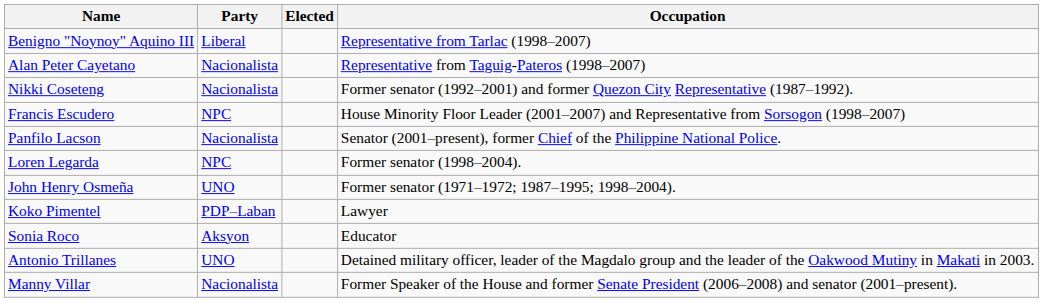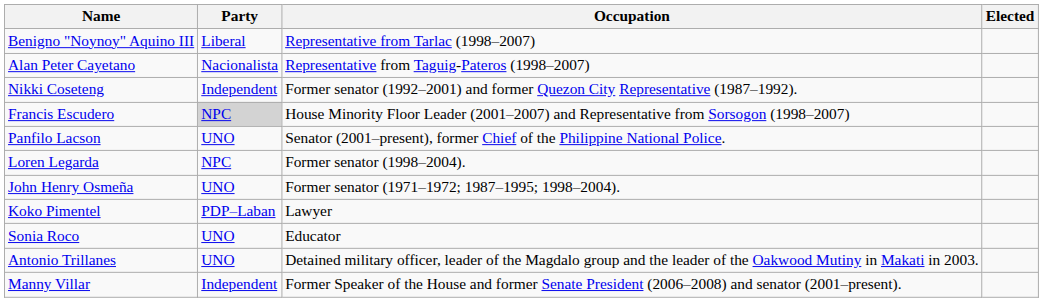columns swapped: Occupation <-> Elected
Nikki Coseteng | Party: Nacionalista -> Independent
Francis Escudero | Party: no background -> lightgrey background
Panfilo Lacson | Party: Nacionalista -> UNO
Sonia Roco | Party: Aksyon -> UNO
Manny Villar | Party: Nacionalista -> Independent
